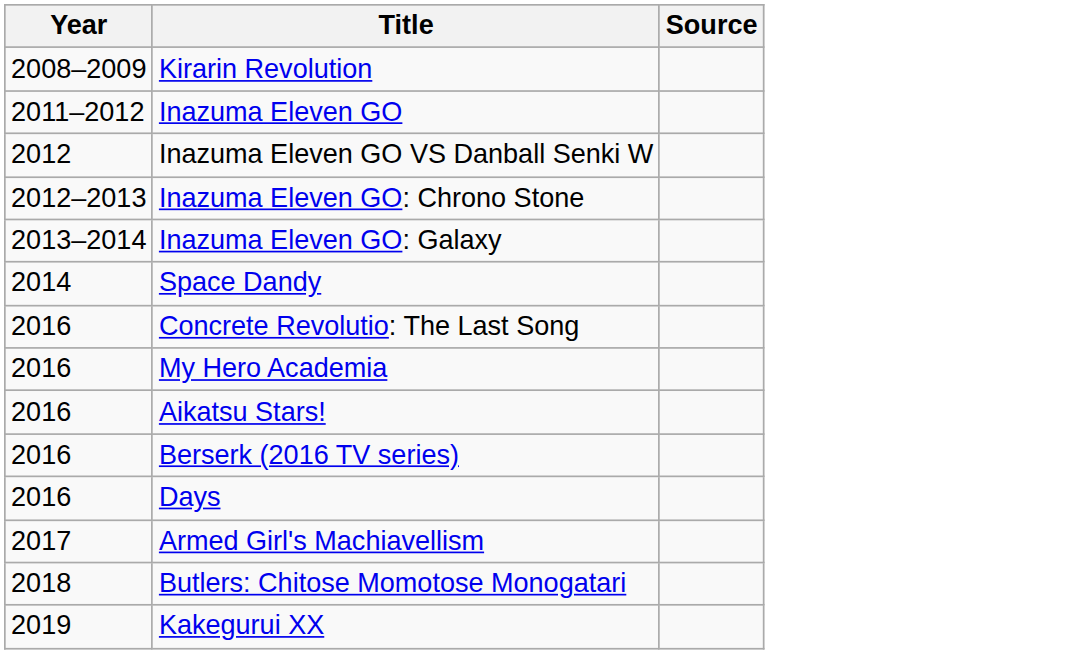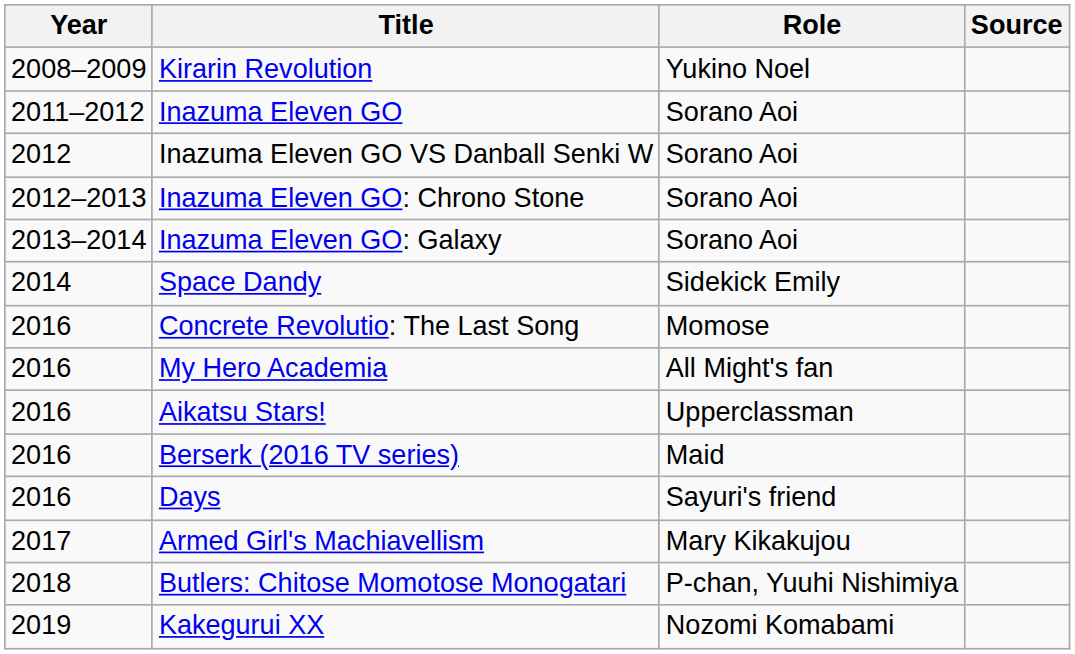+ column: Role | Yukino Noel | Sorano Aoi | Sorano Aoi | Sorano Aoi | Sorano Aoi | Sidekick Emily | Momose | All Might's fan | Upperclassman | Maid | Sayuri's friend | Mary Kikakujou | P-chan, Yuuhi Nishimiya | Nozomi Komabami
